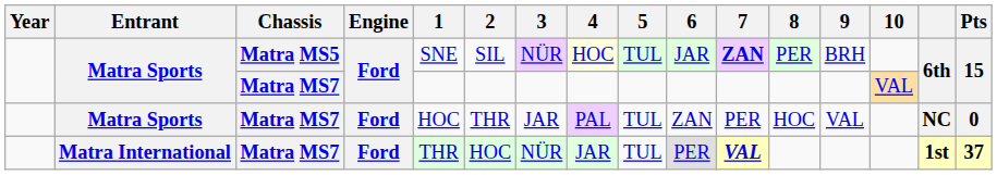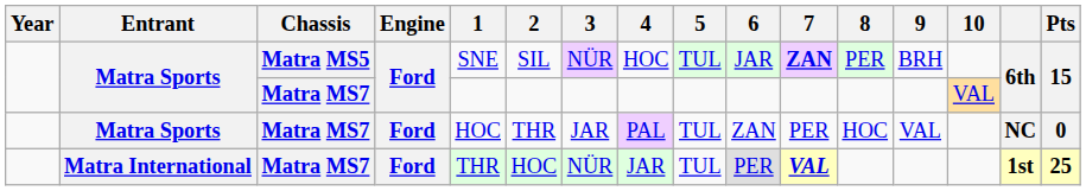Matra Sports / Matra MS5 | 4: lightyellow background -> no background
Matra International | Pts: 37 -> 25
